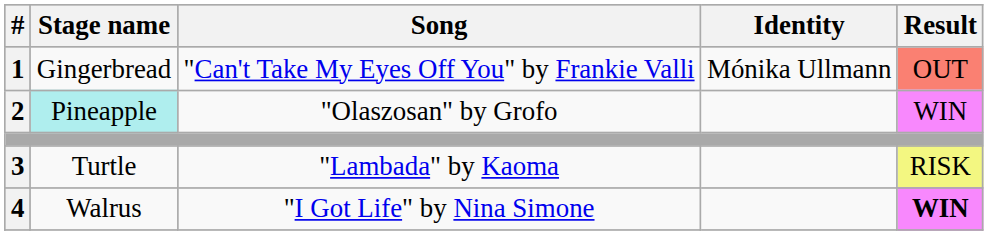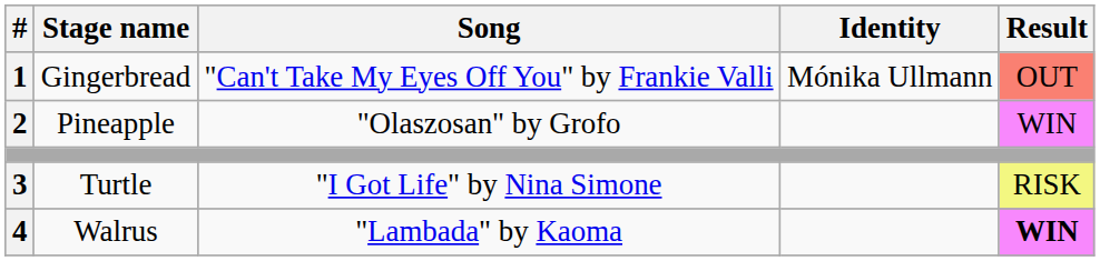2 | Stage name: paleturquoise background -> no background
3 | Song: "Lambada" by Kaoma -> "I Got Life" by Nina Simone
4 | Song: "I Got Life" by Nina Simone -> "Lambada" by Kaoma
